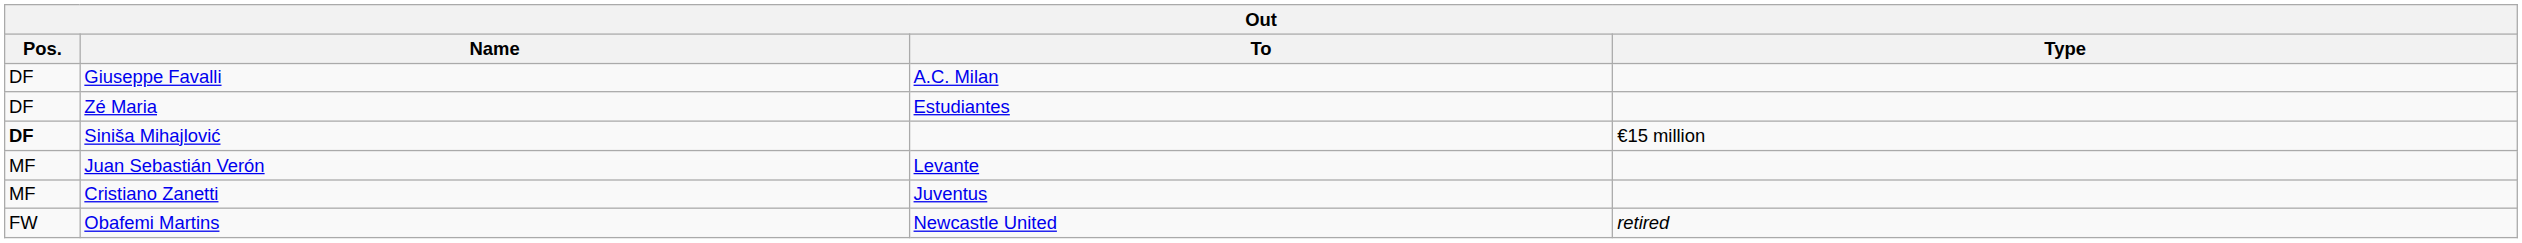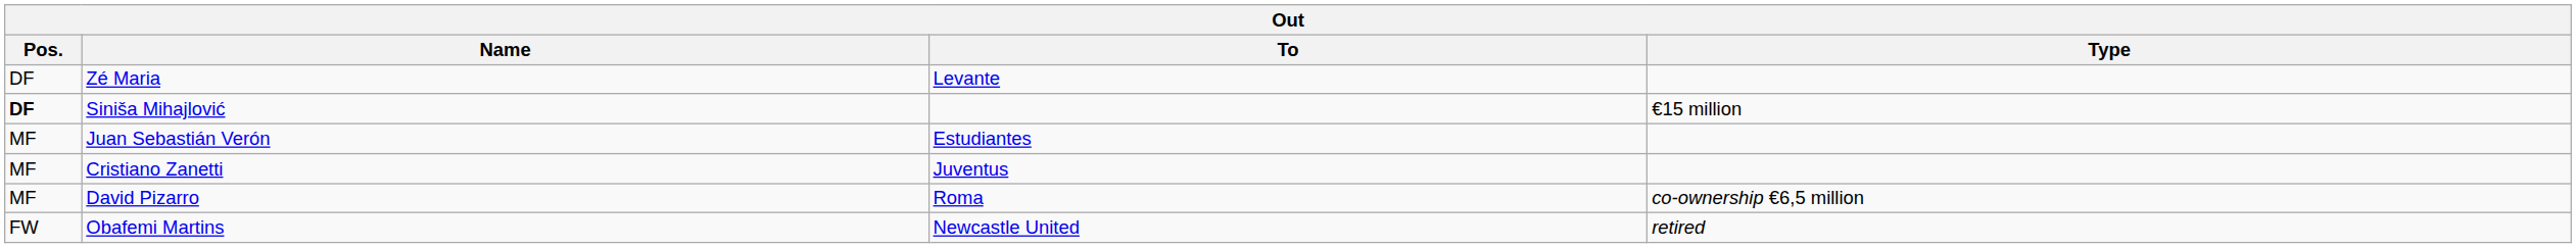- row: DF | Giuseppe Favalli | A.C. Milan
Zé Maria | To: Estudiantes -> Levante
Juan Sebastián Verón | To: Levante -> Estudiantes
+ row: MF | David Pizarro | Roma | co-ownership €6,5 million
